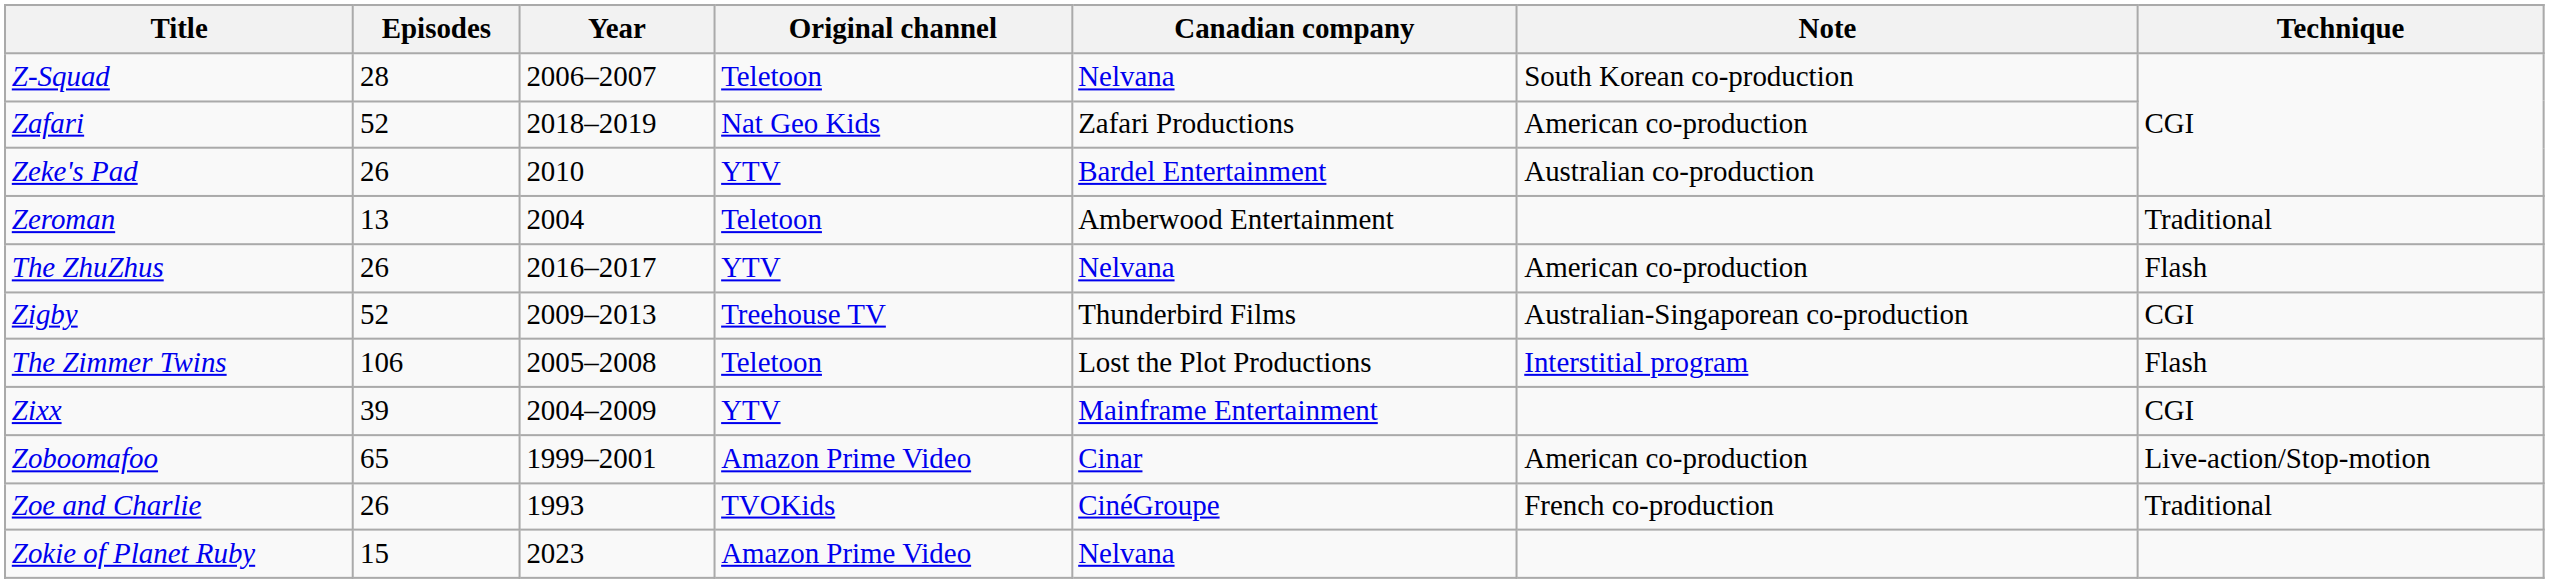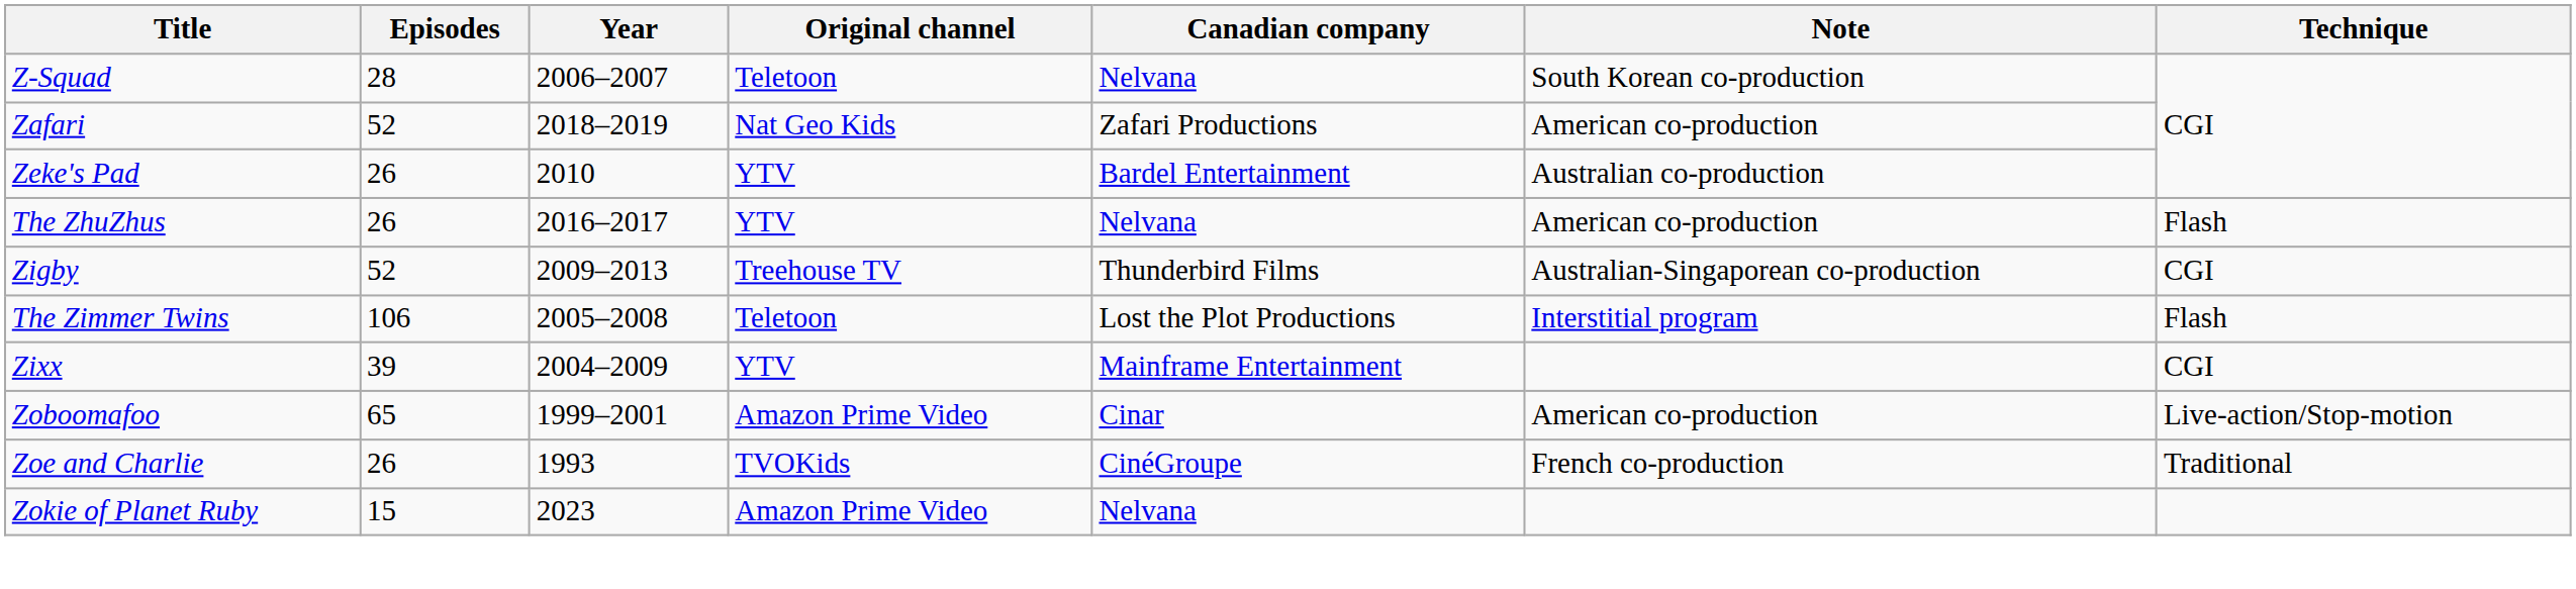- row: Zeroman | 13 | 2004 | Teletoon | Amberwood Entertainment | Traditional
